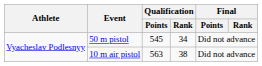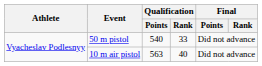50 m pistol | Qualification / Points: 545 -> 540
50 m pistol | Qualification / Rank: 34 -> 33
10 m air pistol | Qualification / Rank: 38 -> 40
